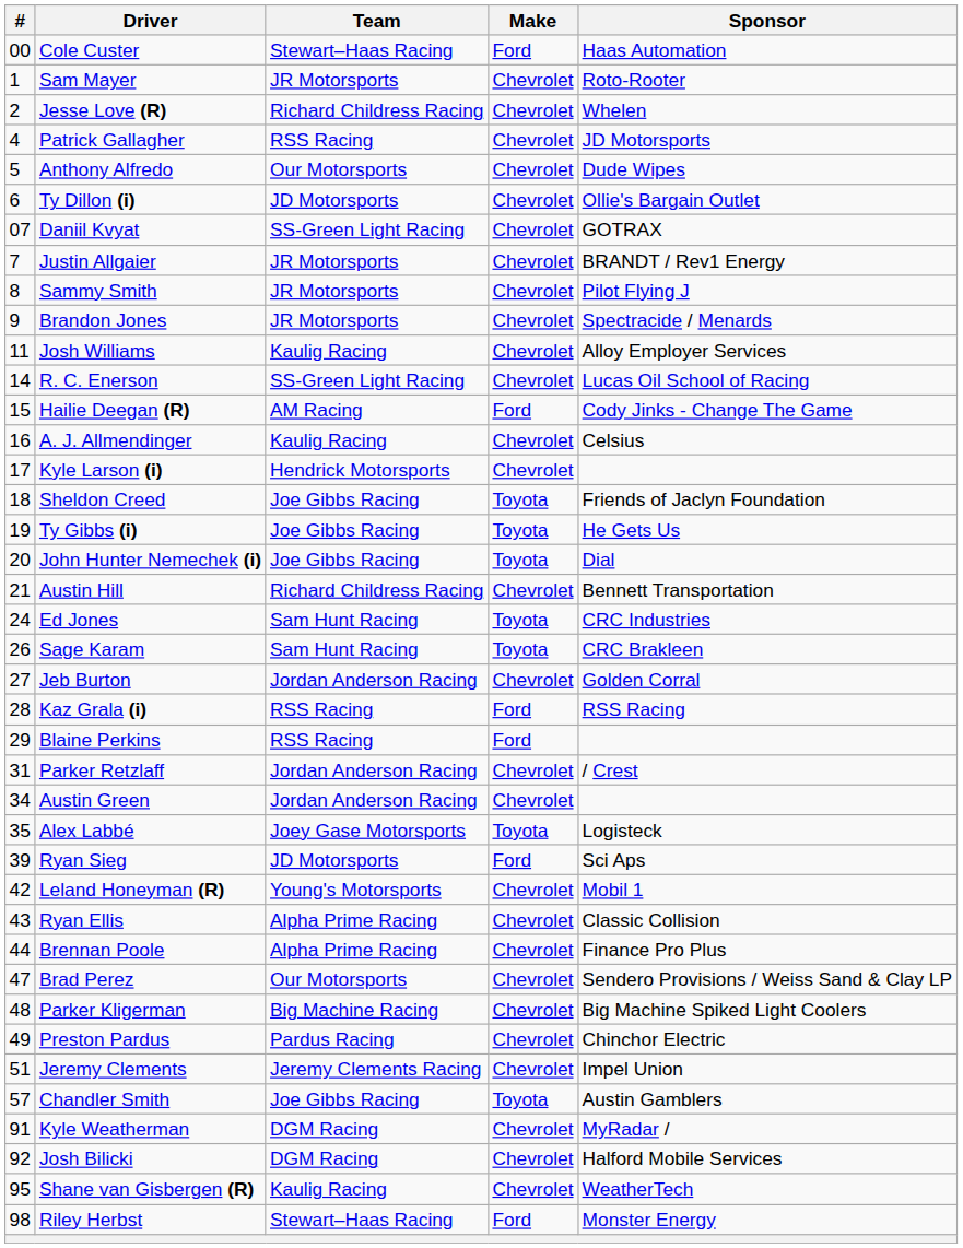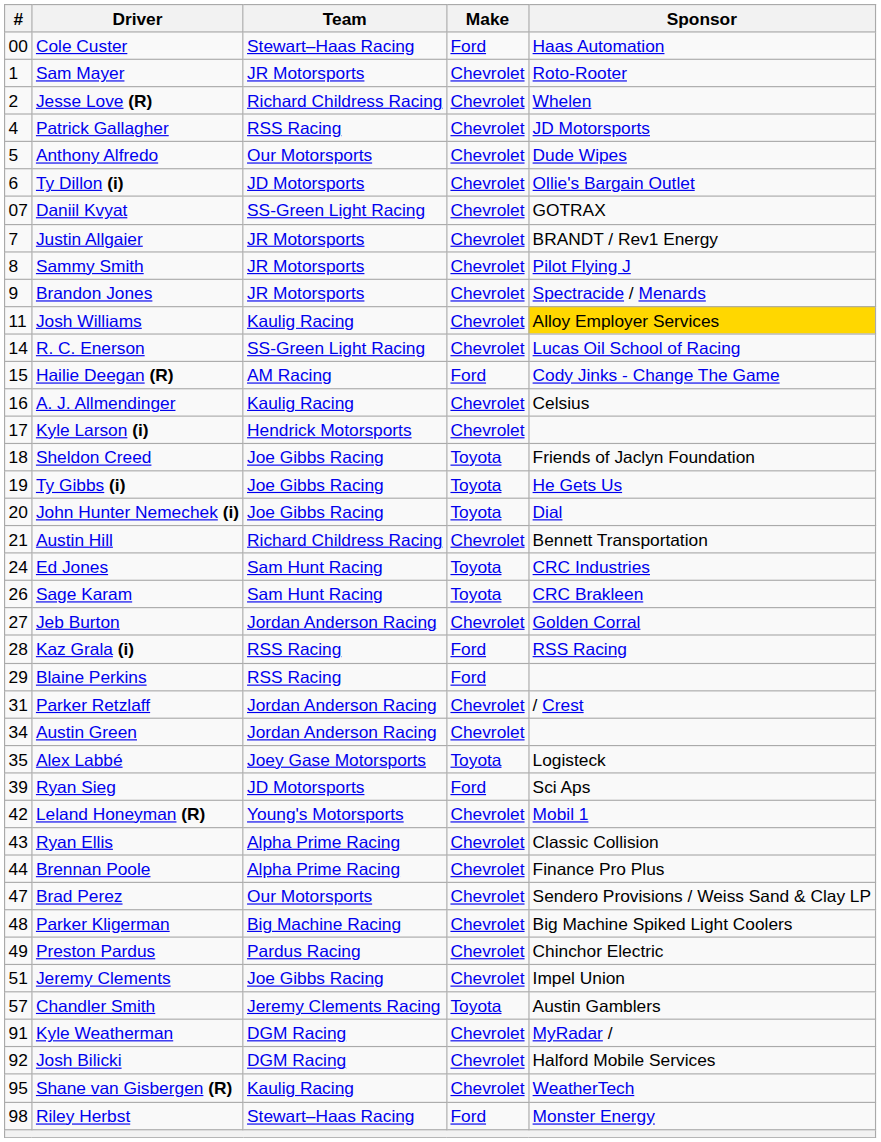Josh Williams | Sponsor: no background -> gold background
Jeremy Clements | Team: Jeremy Clements Racing -> Joe Gibbs Racing
Chandler Smith | Team: Joe Gibbs Racing -> Jeremy Clements Racing
